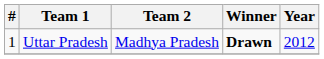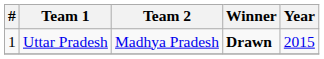Uttar Pradesh | Year: 2012 -> 2015
